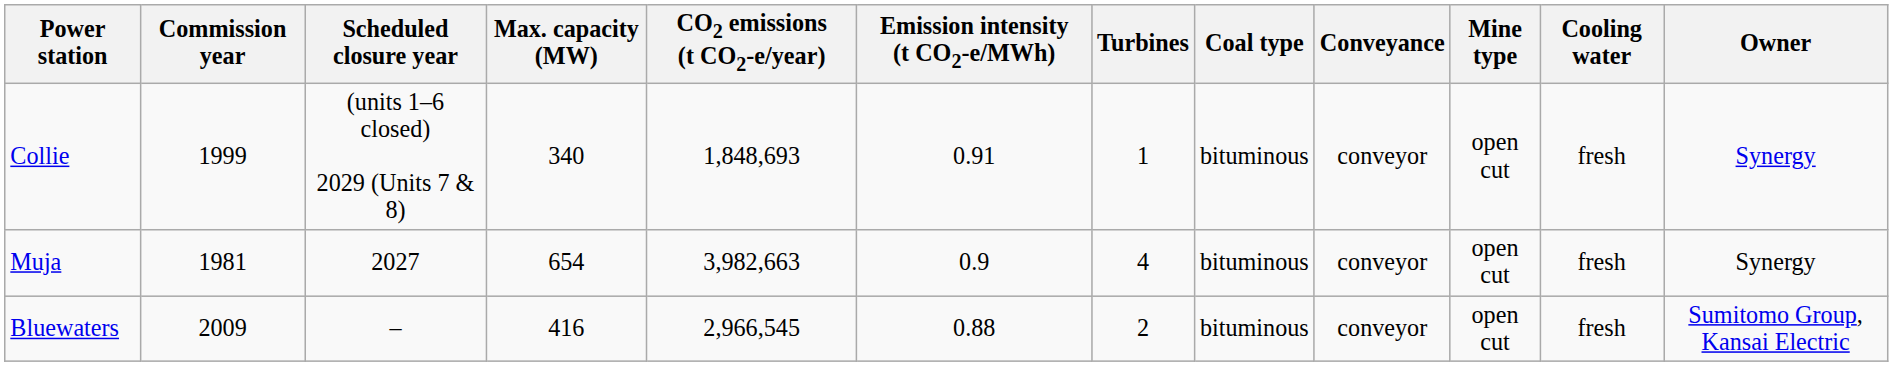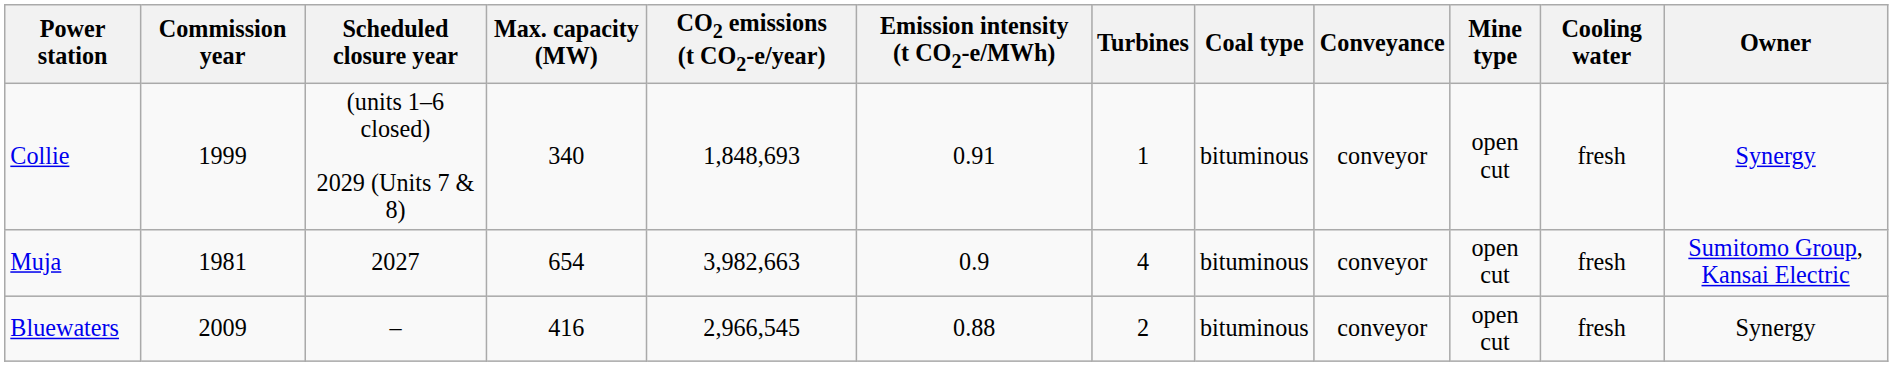Muja | Owner: Synergy -> Sumitomo Group, Kansai Electric
Bluewaters | Owner: Sumitomo Group, Kansai Electric -> Synergy
